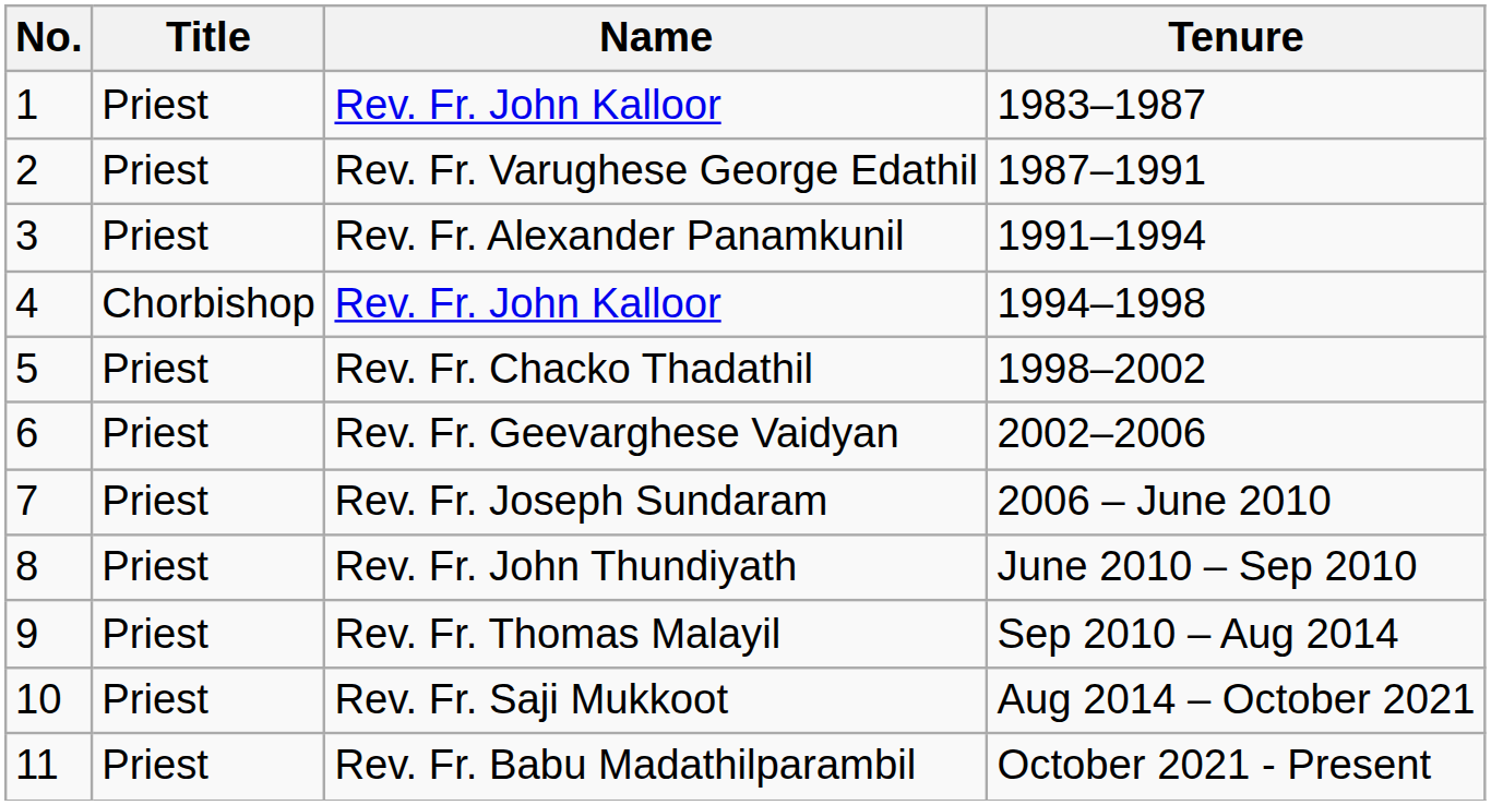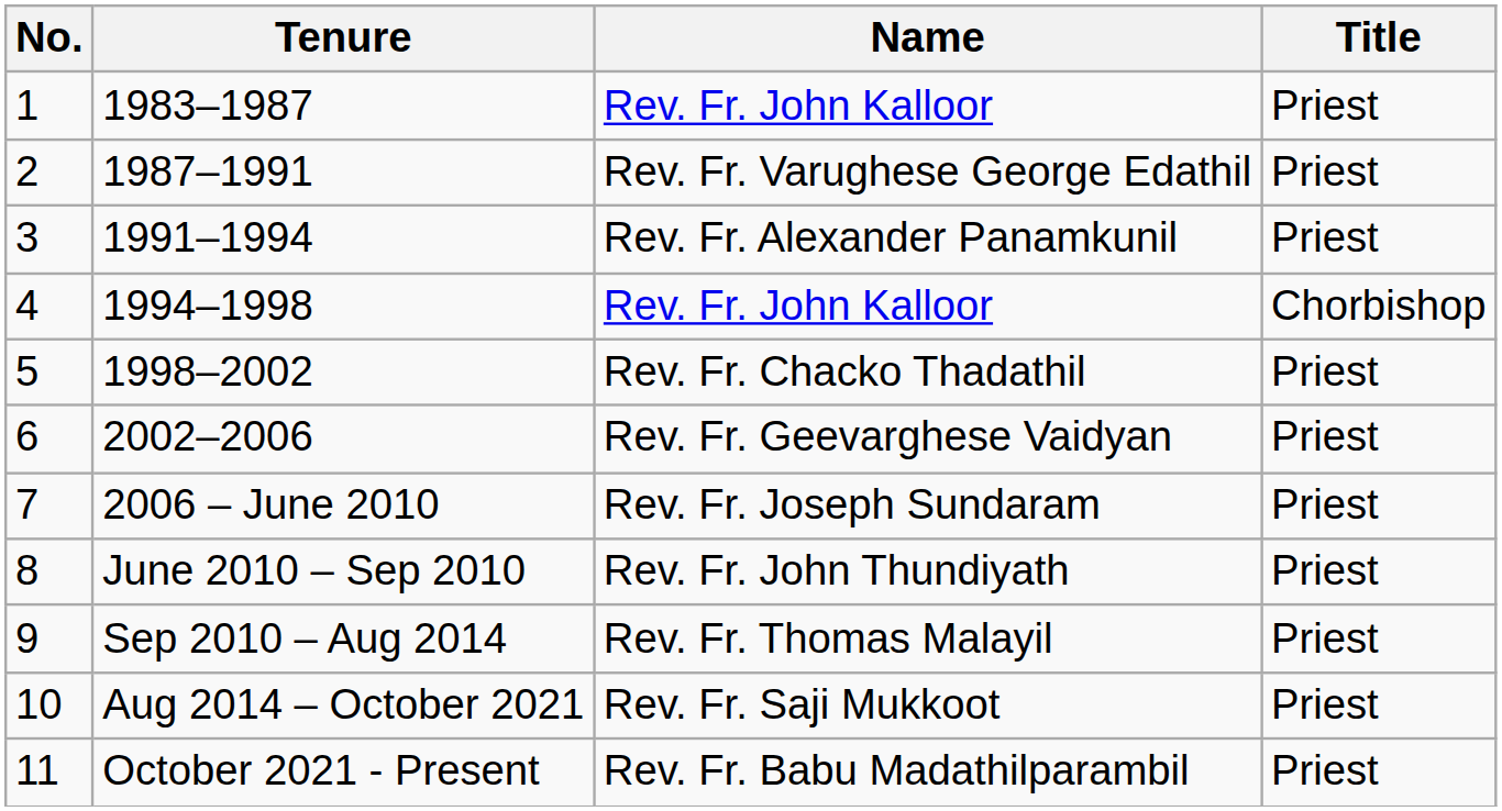columns swapped: Title <-> Tenure
